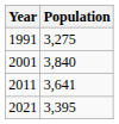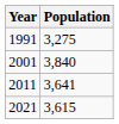2021 | Population: 3,395 -> 3,615
